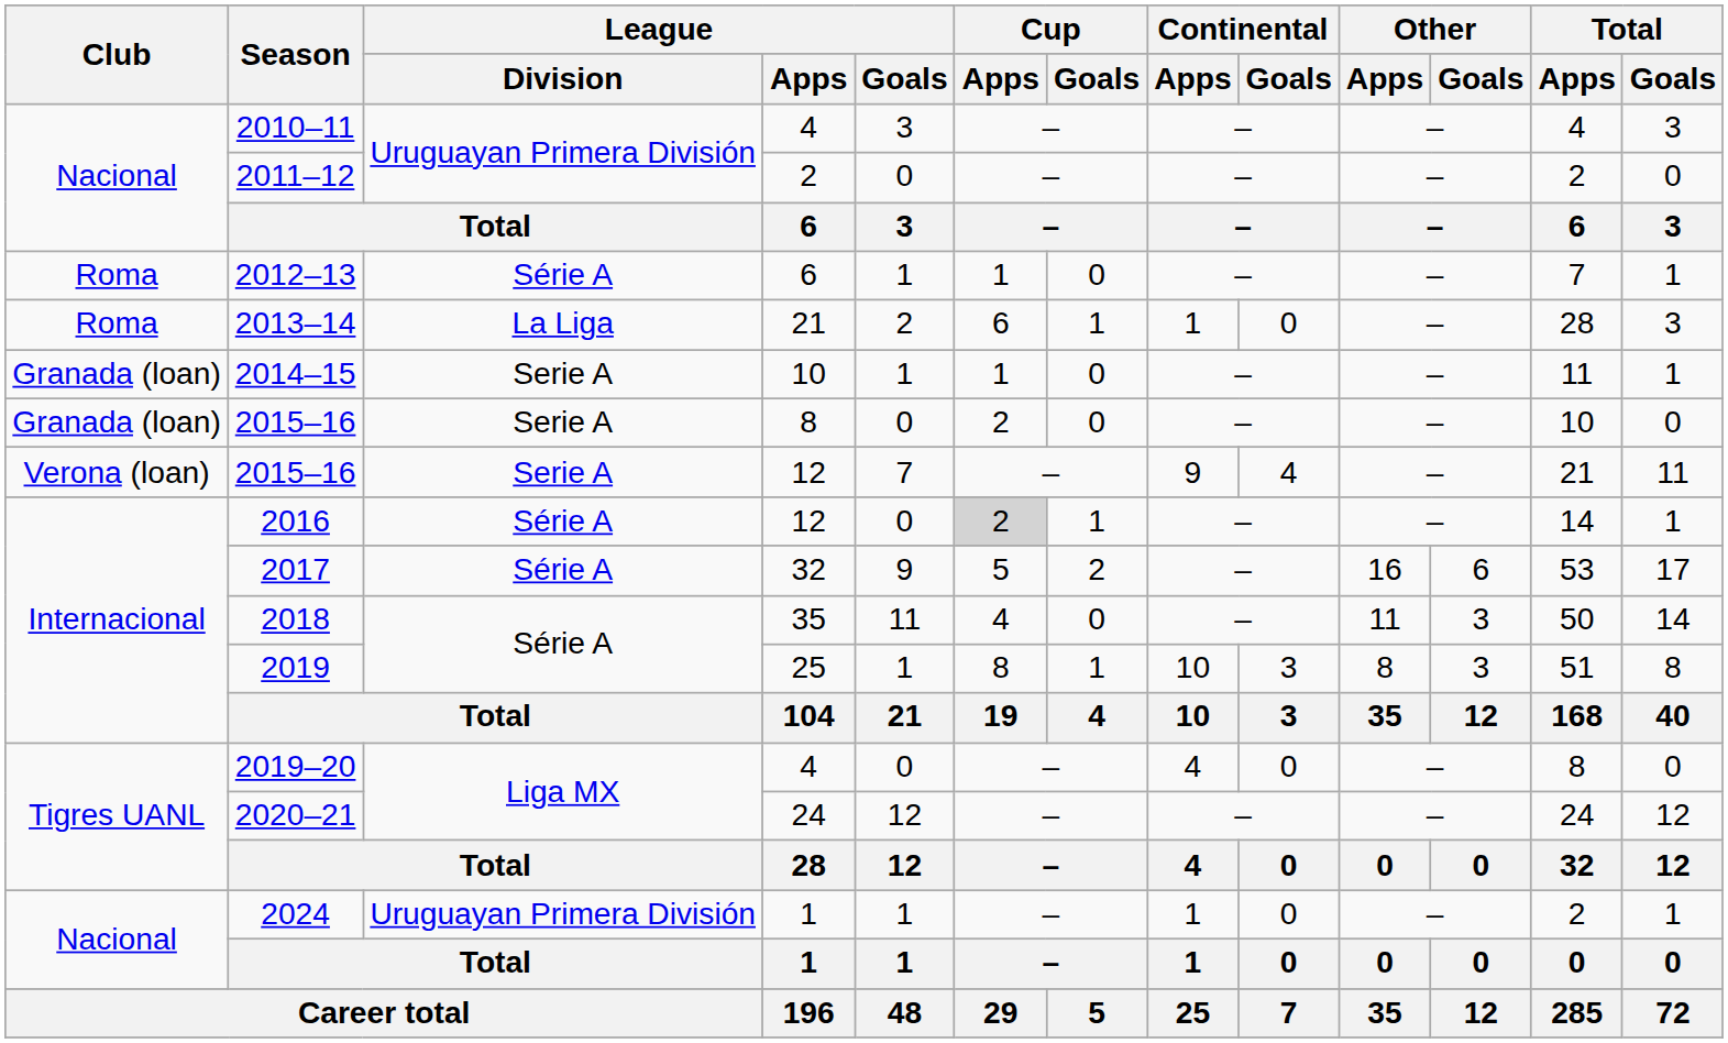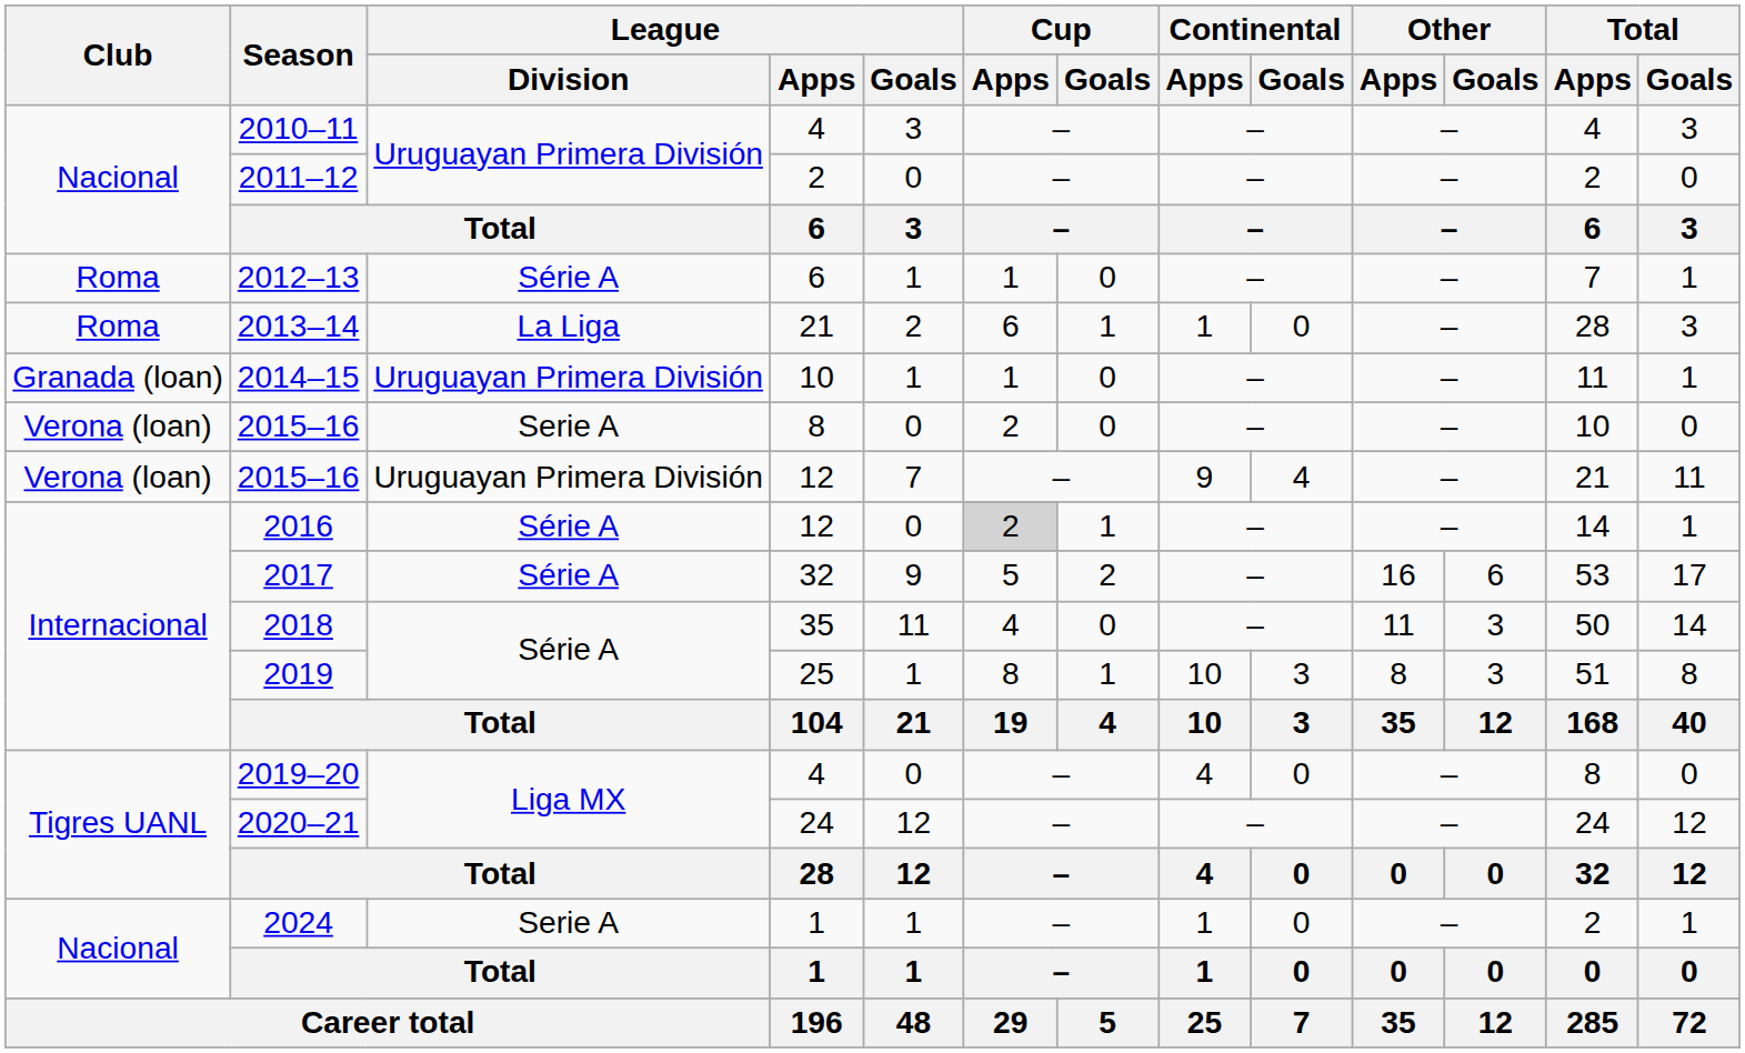2014–15 | League / Division: Serie A -> Uruguayan Primera División
2015–16 / 8 | Club: Granada (loan) -> Verona (loan)
2015–16 / 12 | League / Division: Serie A -> Uruguayan Primera División
2024 | League / Division: Uruguayan Primera División -> Serie A
